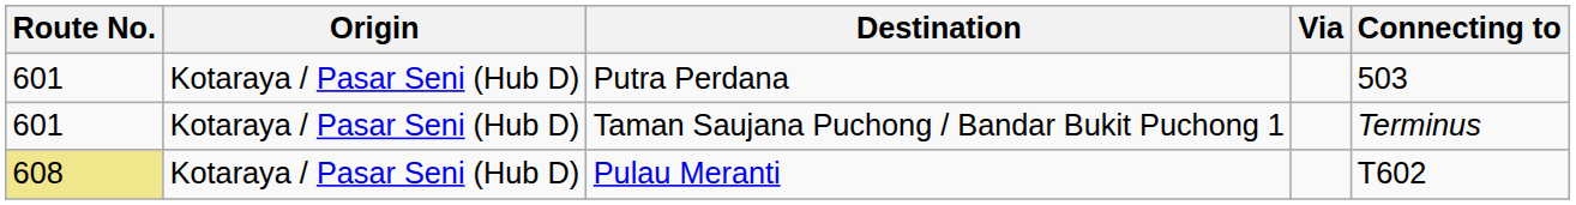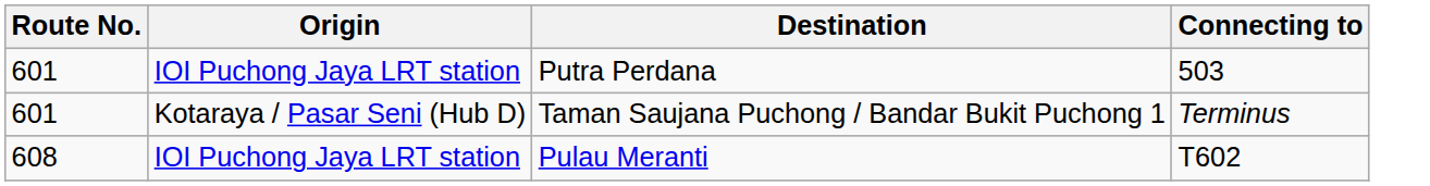- column: Via
Putra Perdana | Origin: Kotaraya / Pasar Seni (Hub D) -> IOI Puchong Jaya LRT station
Pulau Meranti | Route No.: khaki background -> no background
Pulau Meranti | Origin: Kotaraya / Pasar Seni (Hub D) -> IOI Puchong Jaya LRT station
